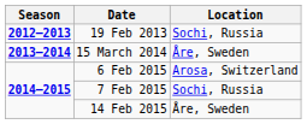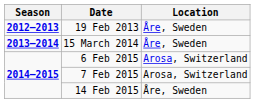19 Feb 2013 | Location: Sochi, Russia -> Åre, Sweden
7 Feb 2015 | Location: Sochi, Russia -> Arosa, Switzerland
